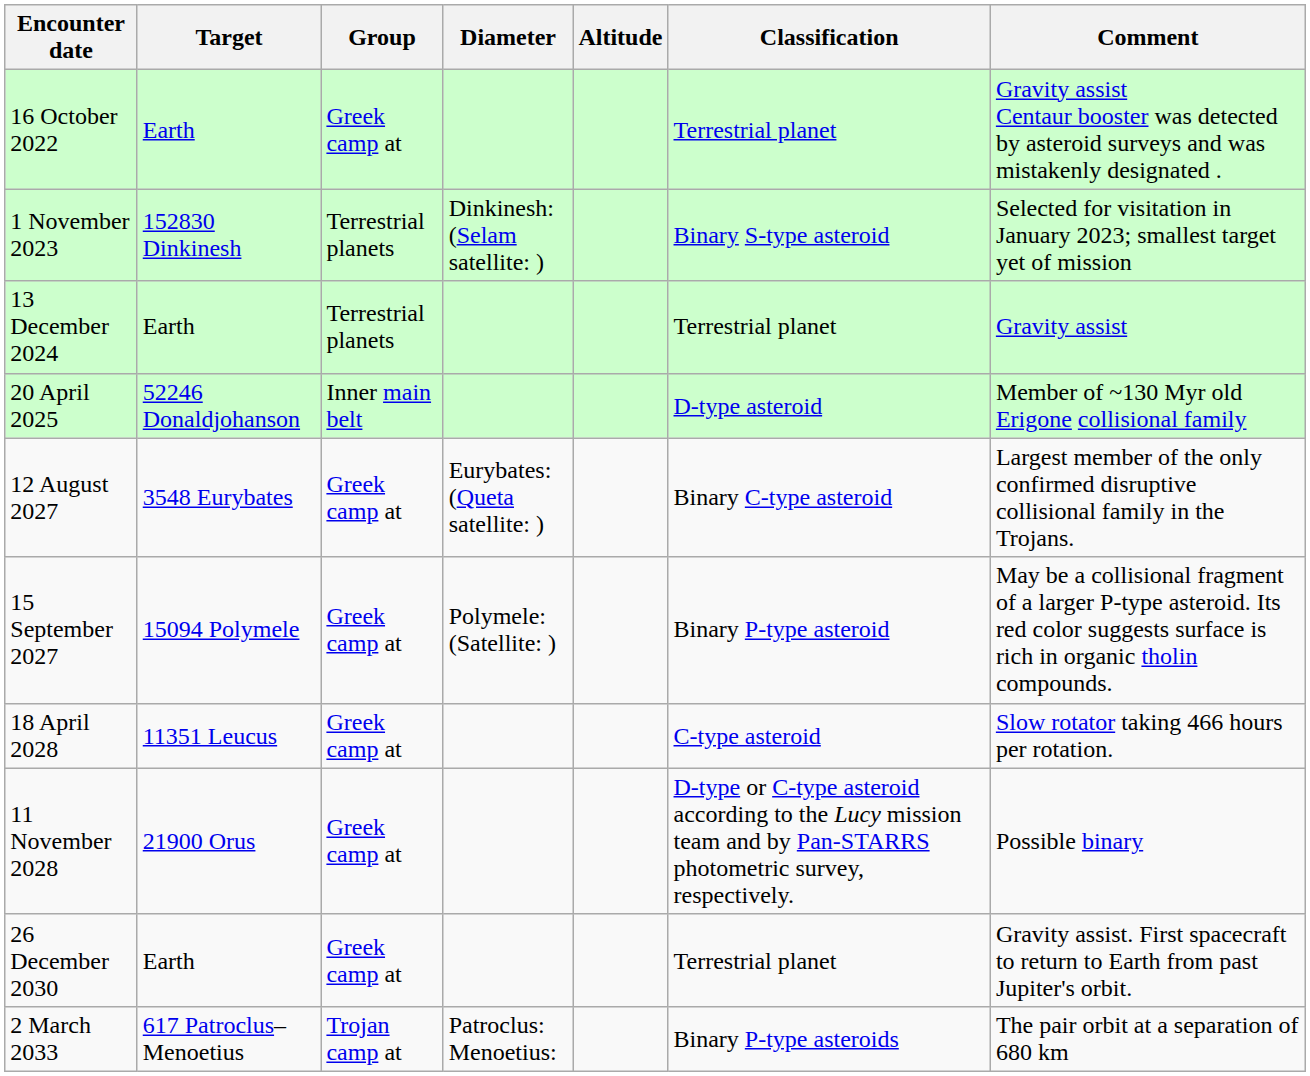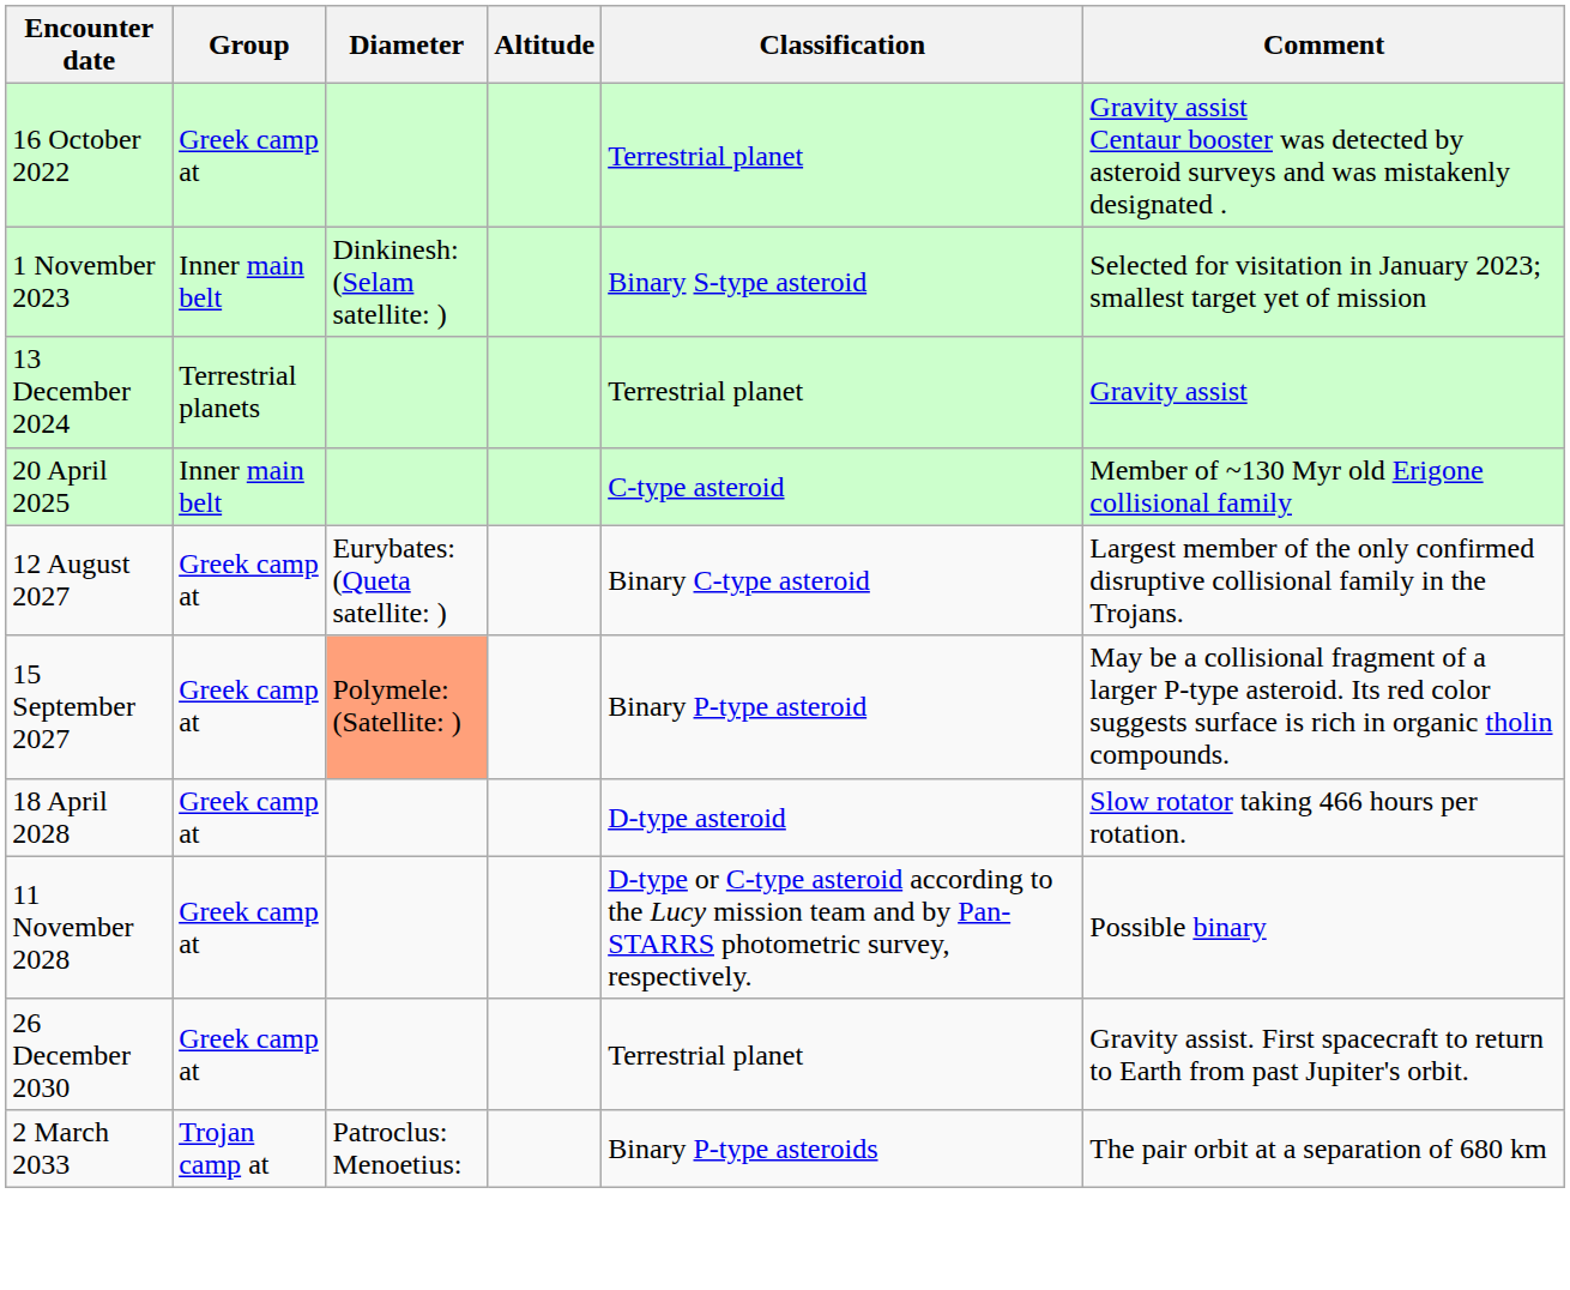- column: Target | Earth | 152830 Dinkinesh | Earth | 52246 Donaldjohanson | 3548 Eurybates | 15094 Polymele | 11351 Leucus | 21900 Orus | Earth | 617 Patroclus–Menoetius
1 November 2023 | Group: Terrestrial planets -> Inner main belt
20 April 2025 | Classification: D-type asteroid -> C-type asteroid
15 September 2027 | Diameter: no background -> lightsalmon background
18 April 2028 | Classification: C-type asteroid -> D-type asteroid
